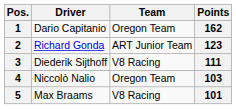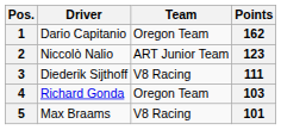2 | Driver: Richard Gonda -> Niccolò Nalio
4 | Driver: Niccolò Nalio -> Richard Gonda
